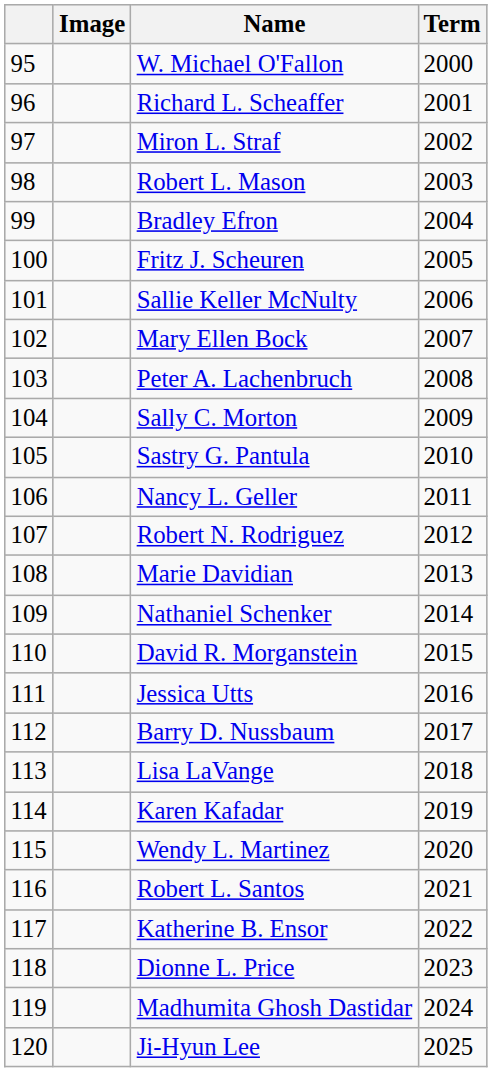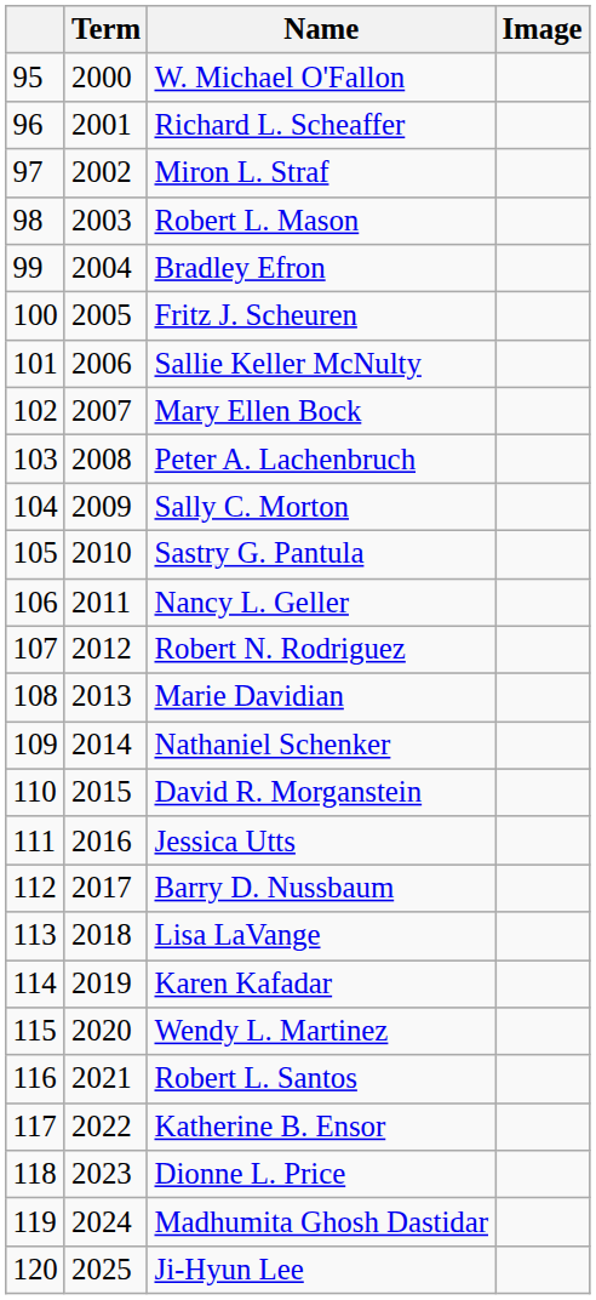columns swapped: Image <-> Term
